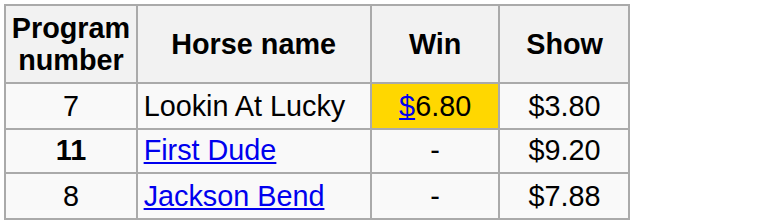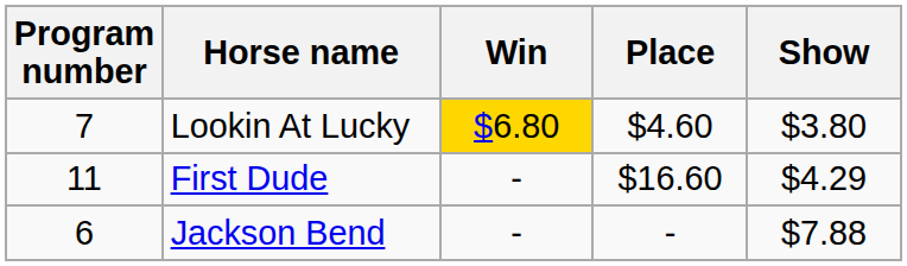+ column: Place | $4.60 | $16.60 | -
First Dude | Program number: bold -> normal
First Dude | Show: $9.20 -> $4.29
Jackson Bend | Program number: 8 -> 6
